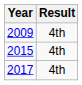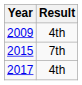2015 | Result: 4th -> 7th
